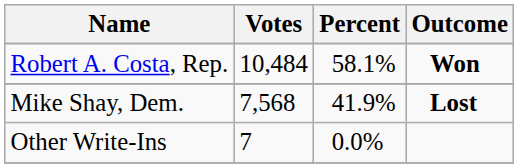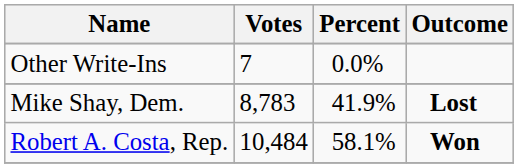rows swapped: Robert A. Costa, Rep. <-> Other Write-Ins
Mike Shay, Dem. | Votes: 7,568 -> 8,783
